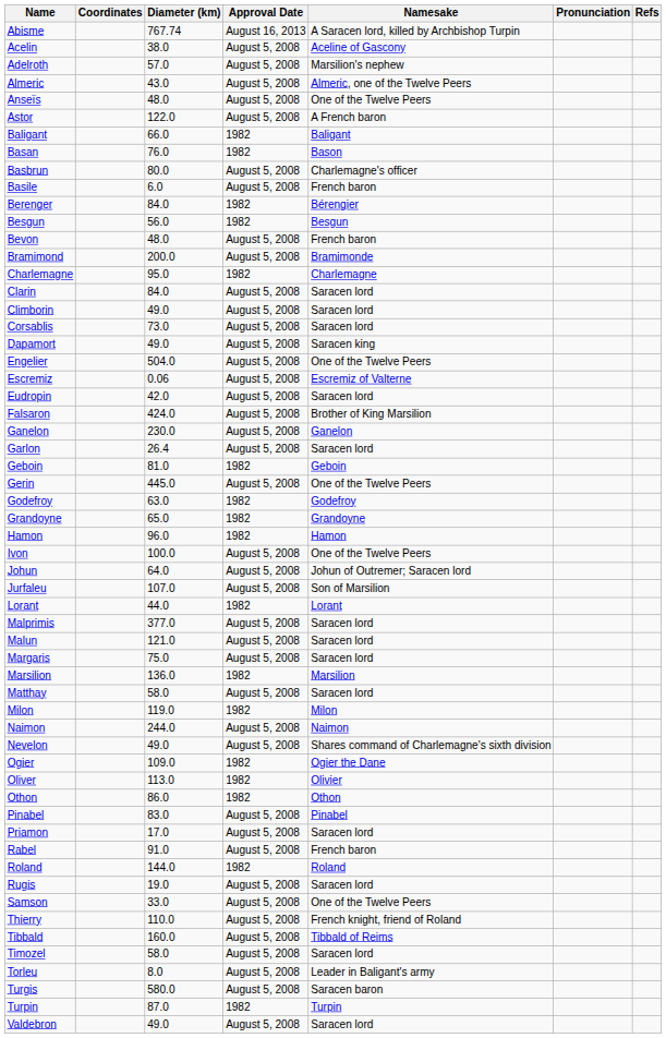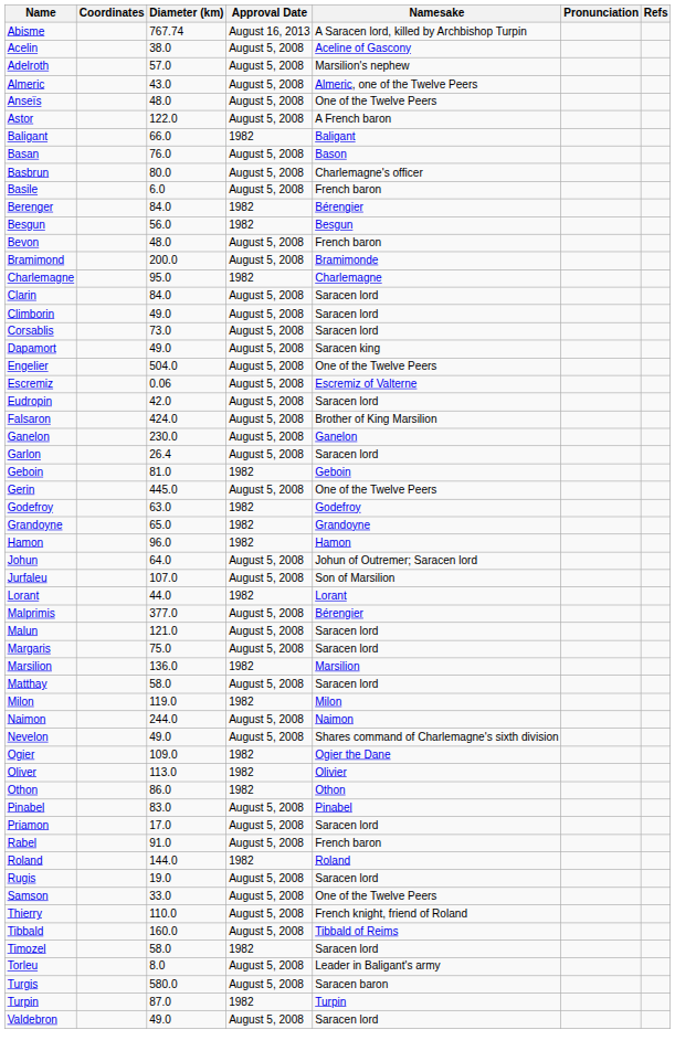Basan | Approval Date: 1982 -> August 5, 2008
- row: Ivon | 100.0 | August 5, 2008 | One of the Twelve Peers
Malprimis | Namesake: Saracen lord -> Bérengier
Timozel | Approval Date: August 5, 2008 -> 1982
